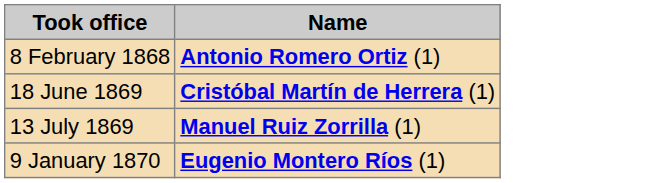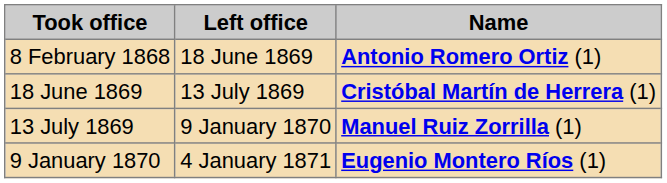+ column: Left office | 18 June 1869 | 13 July 1869 | 9 January 1870 | 4 January 1871
